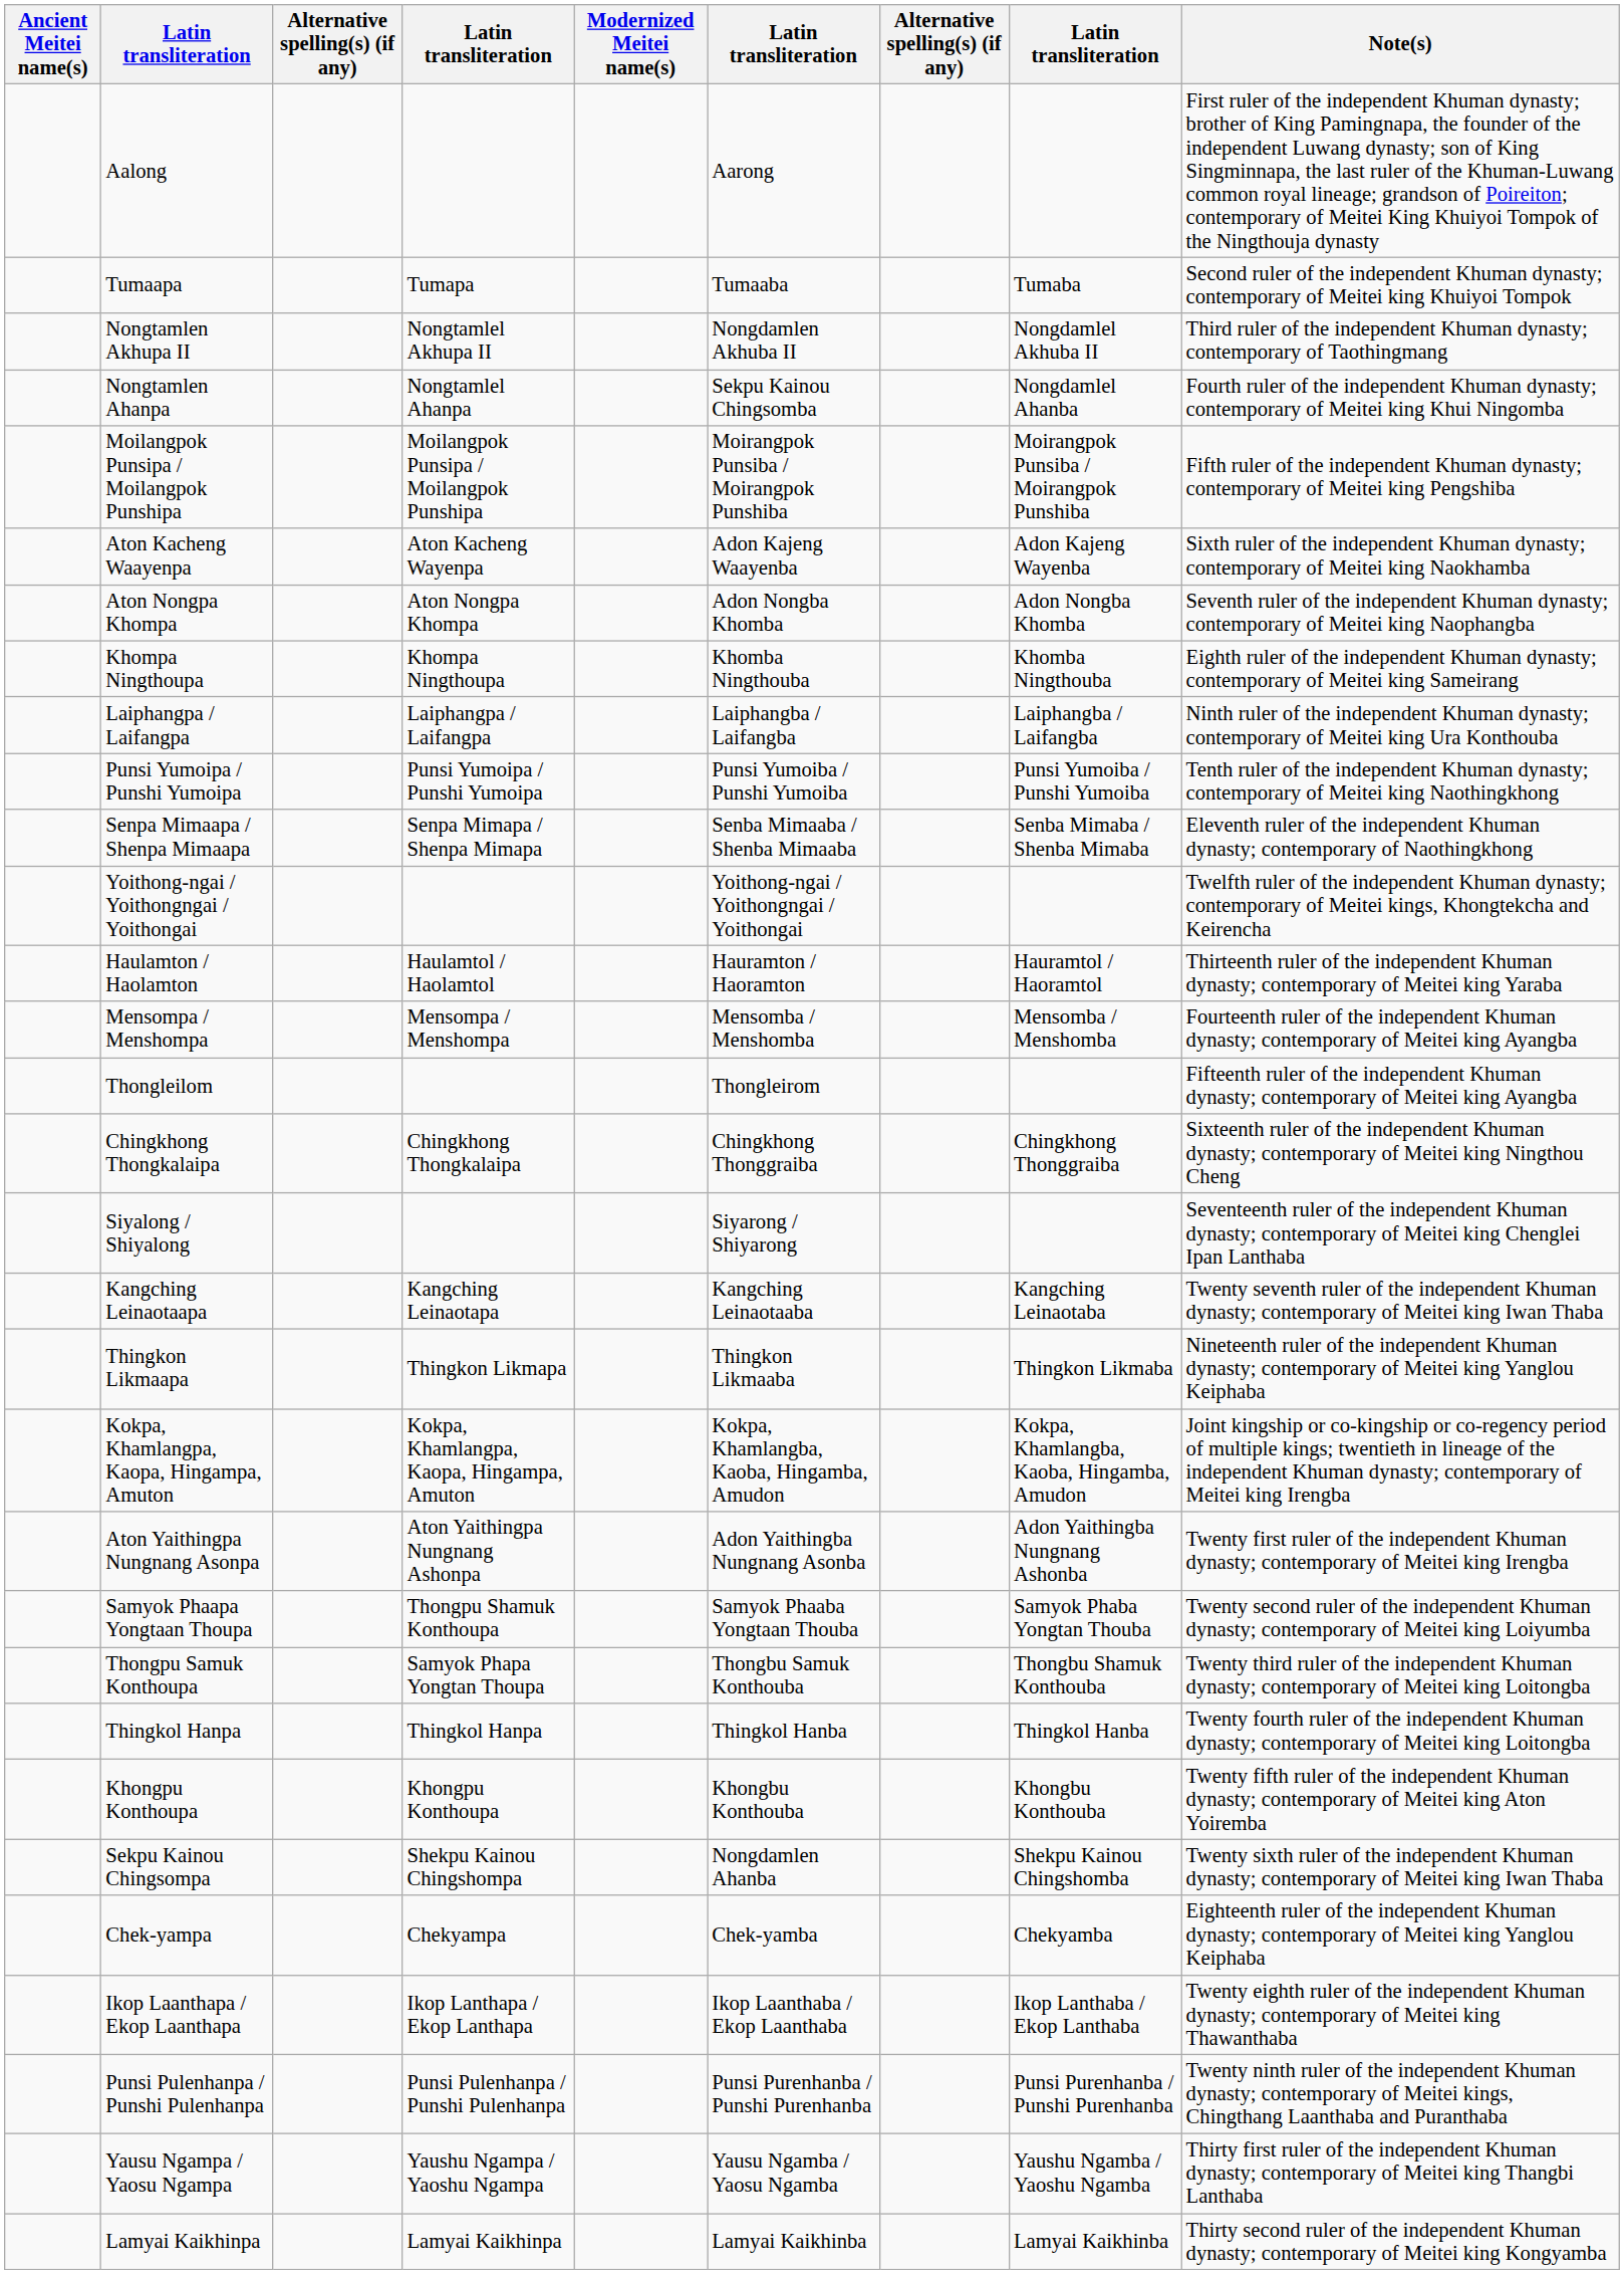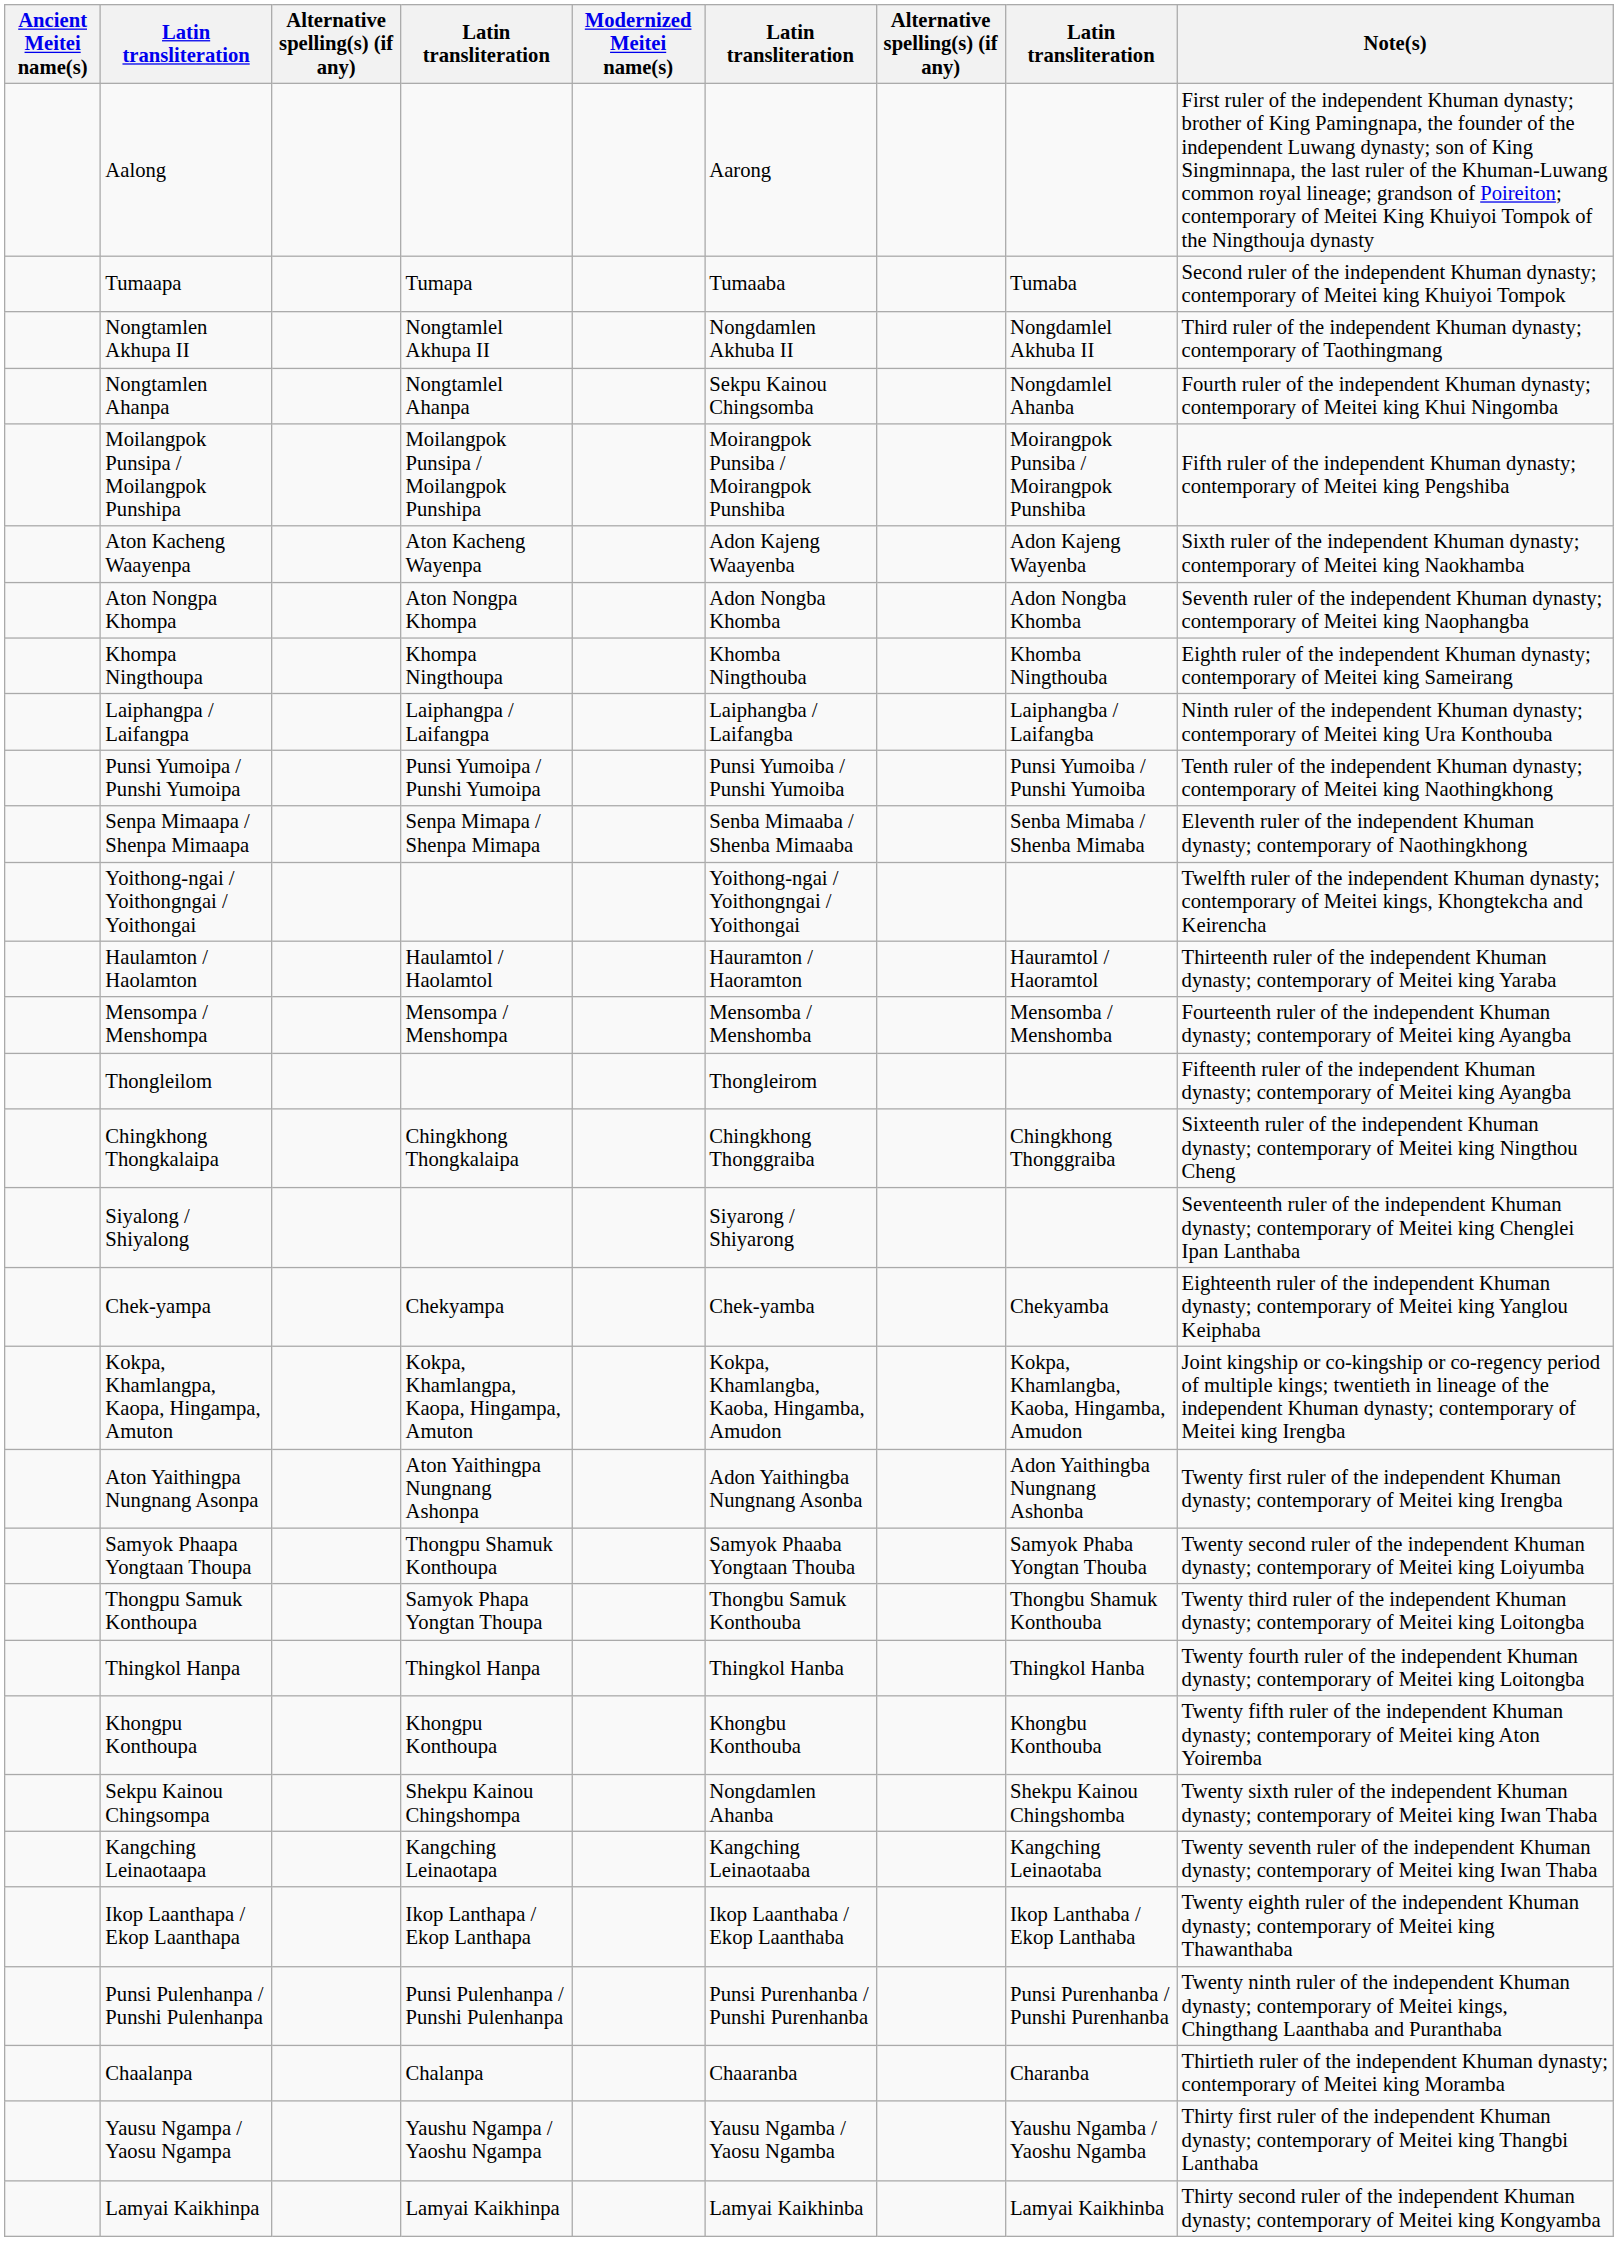rows swapped: Chek-yampa <-> Kangching Leinaotaapa
- row: Thingkon Likmaapa | Thingkon Likmapa | Thingkon Likmaaba | Thingkon Likmaba | Nineteenth ruler of the independent Khuman dynasty; contemporary of Meitei king Yanglou Keiphaba
+ row: Chaalanpa | Chalanpa | Chaaranba | Charanba | Thirtieth ruler of the independent Khuman dynasty; contemporary of Meitei king Moramba
